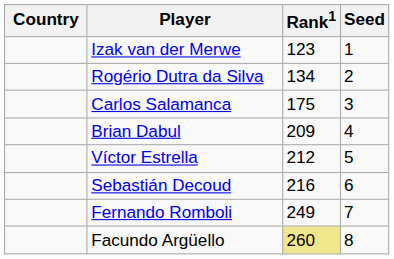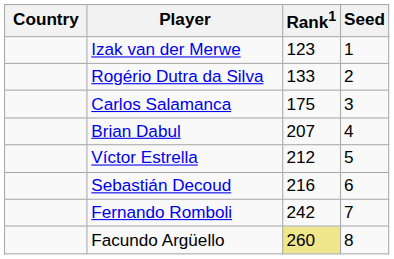Rogério Dutra da Silva | Rank1: 134 -> 133
Brian Dabul | Rank1: 209 -> 207
Fernando Romboli | Rank1: 249 -> 242
